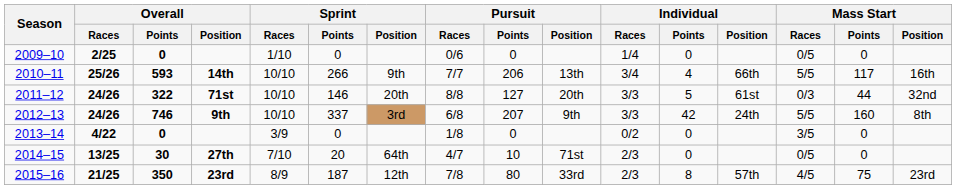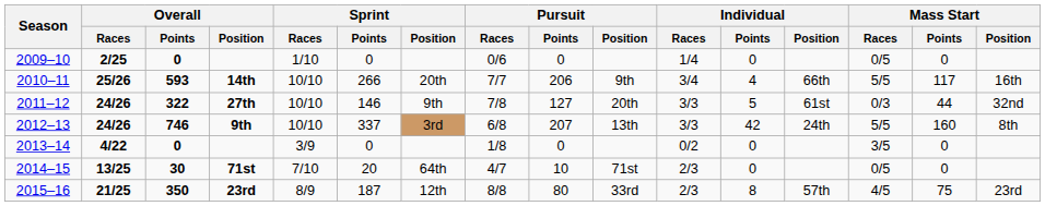2010–11 | Sprint / Position: 9th -> 20th
2010–11 | Pursuit / Position: 13th -> 9th
2011–12 | Overall / Position: 71st -> 27th
2011–12 | Sprint / Position: 20th -> 9th
2011–12 | Pursuit / Races: 8/8 -> 7/8
2012–13 | Pursuit / Position: 9th -> 13th
2014–15 | Overall / Position: 27th -> 71st
2015–16 | Pursuit / Races: 7/8 -> 8/8
